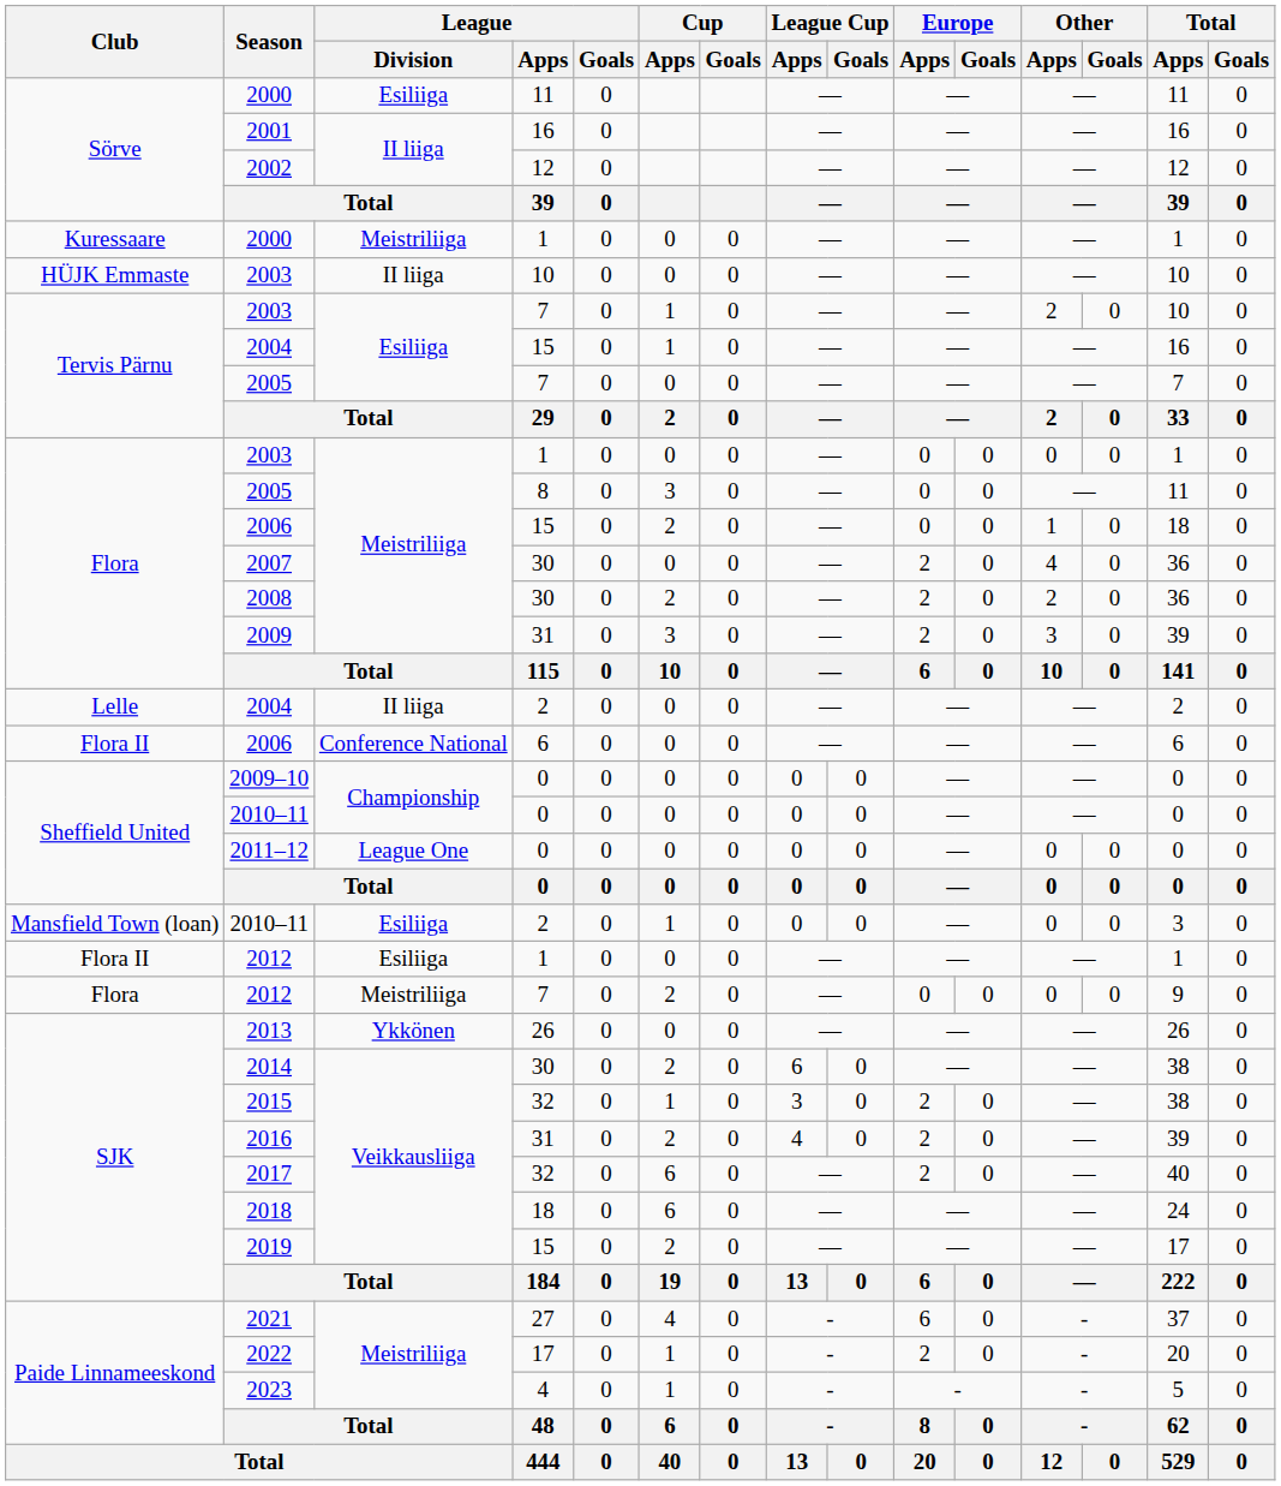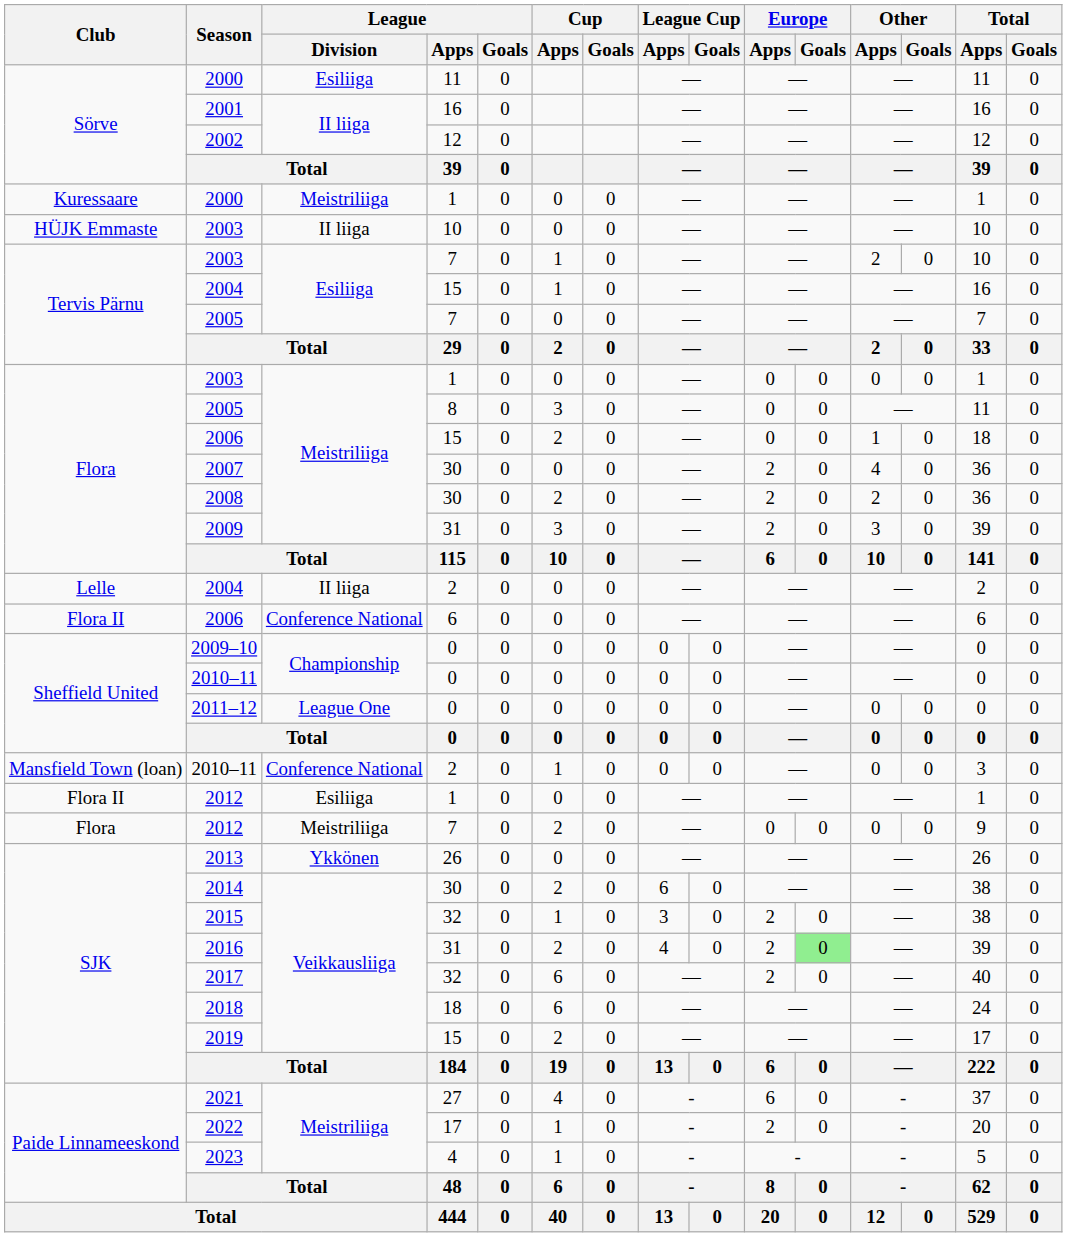2010–11 / 2 | League / Division: Esiliiga -> Conference National
2016 | Europe / Goals: no background -> lightgreen background
